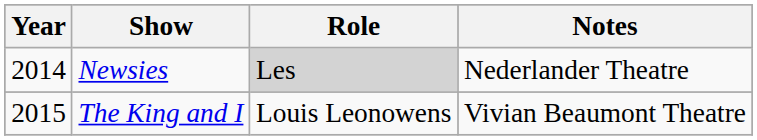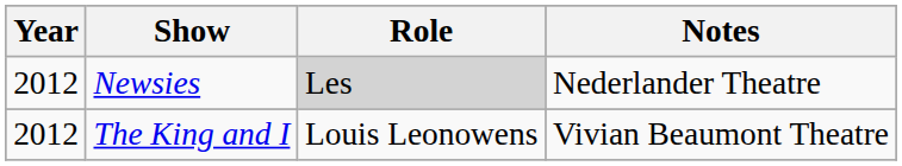Newsies | Year: 2014 -> 2012
The King and I | Year: 2015 -> 2012
